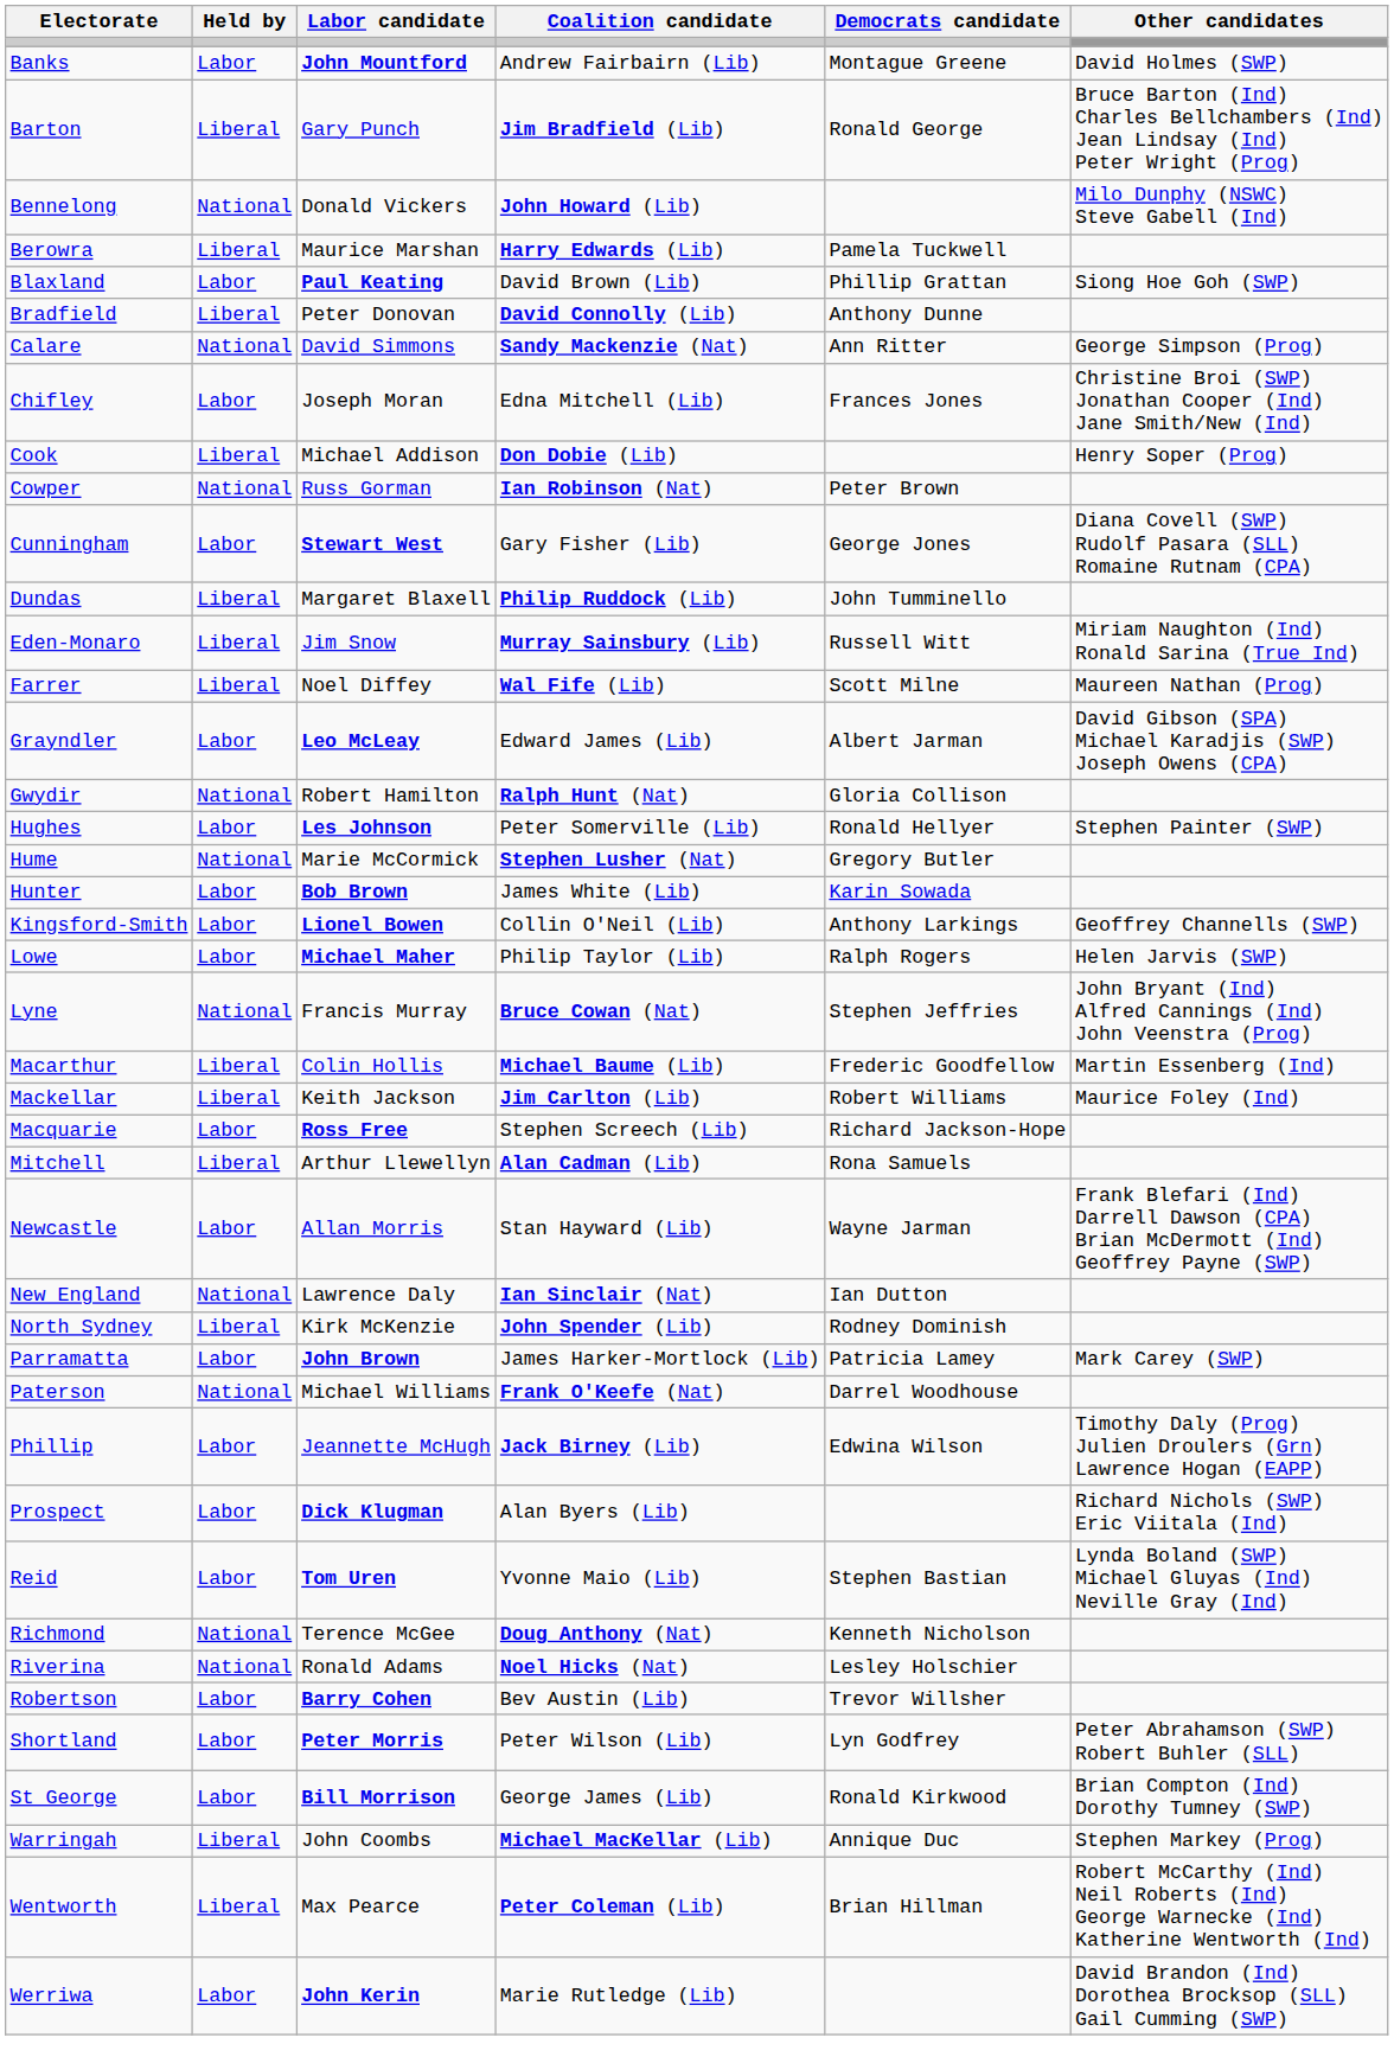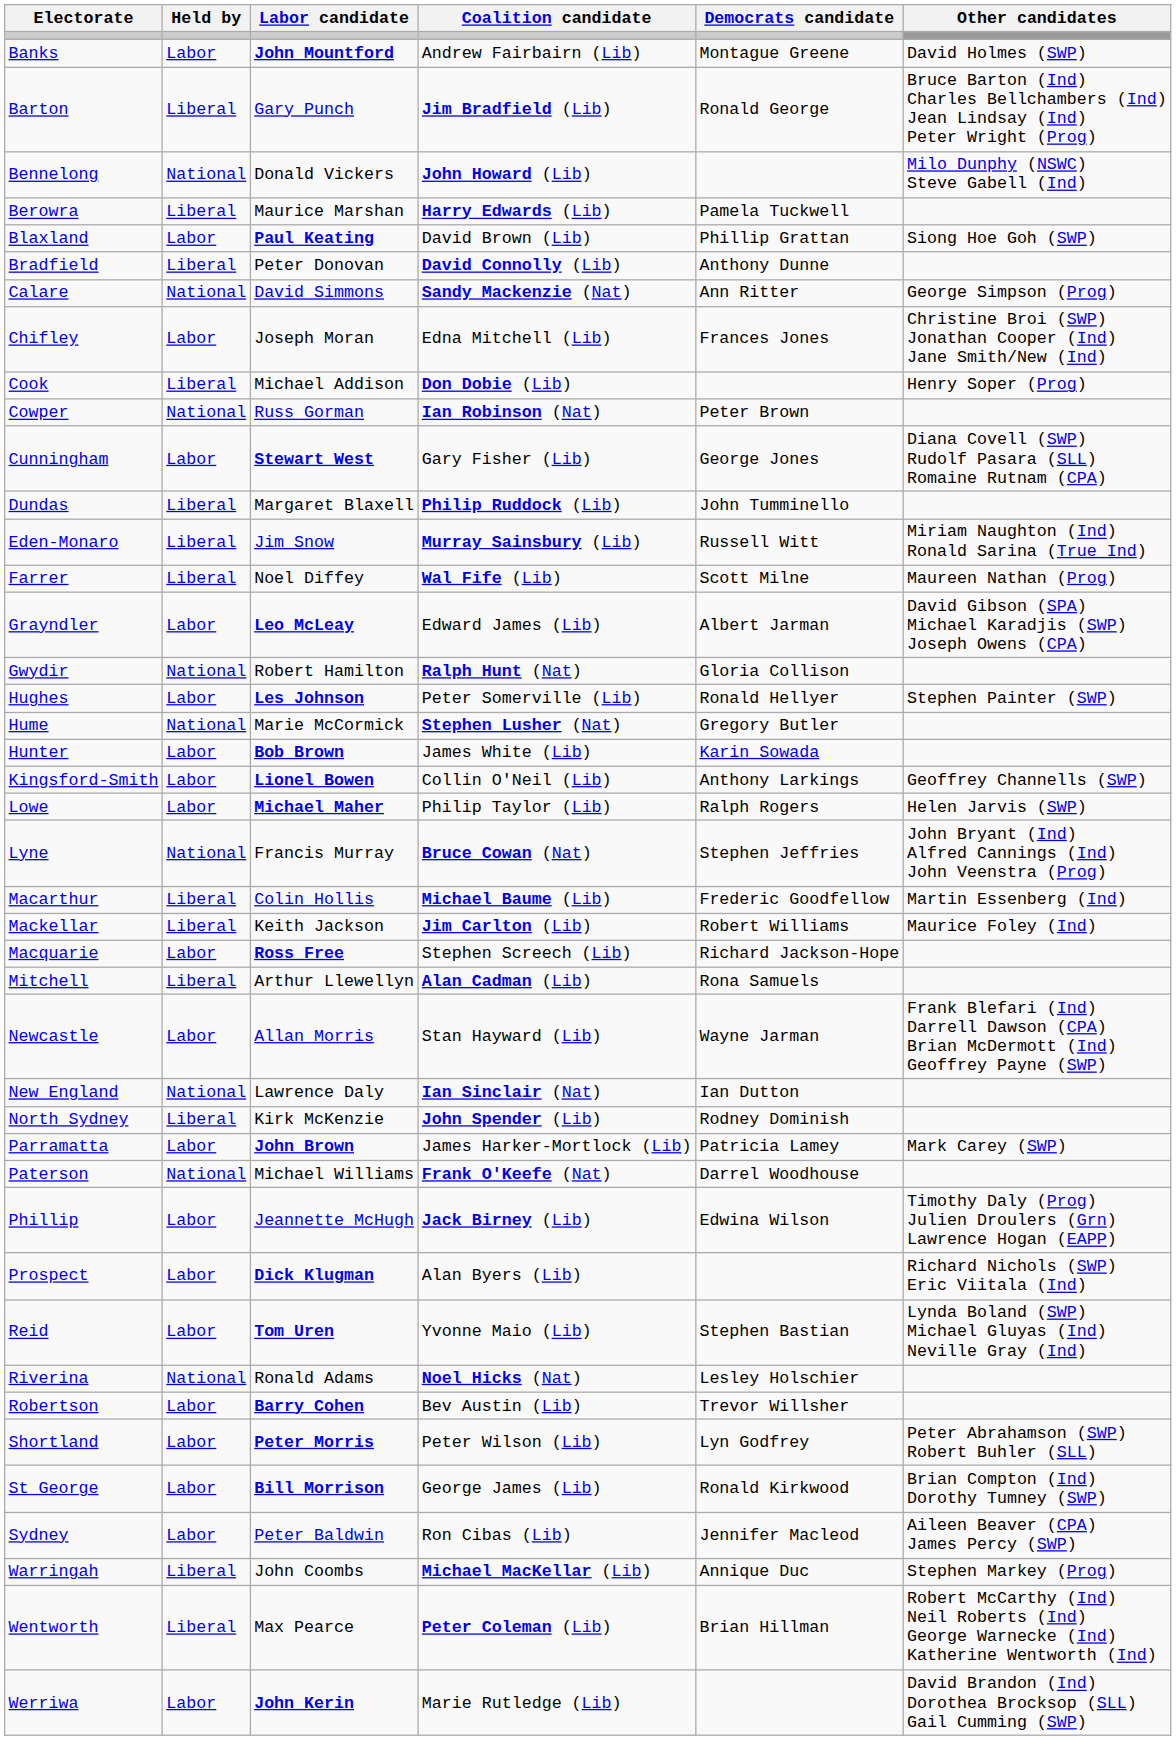- row: Richmond | National | Terence McGee | Doug Anthony (Nat) | Kenneth Nicholson
+ row: Sydney | Labor | Peter Baldwin | Ron Cibas (Lib) | Jennifer Macleod | Aileen Beaver (CPA) James Percy (SWP)
